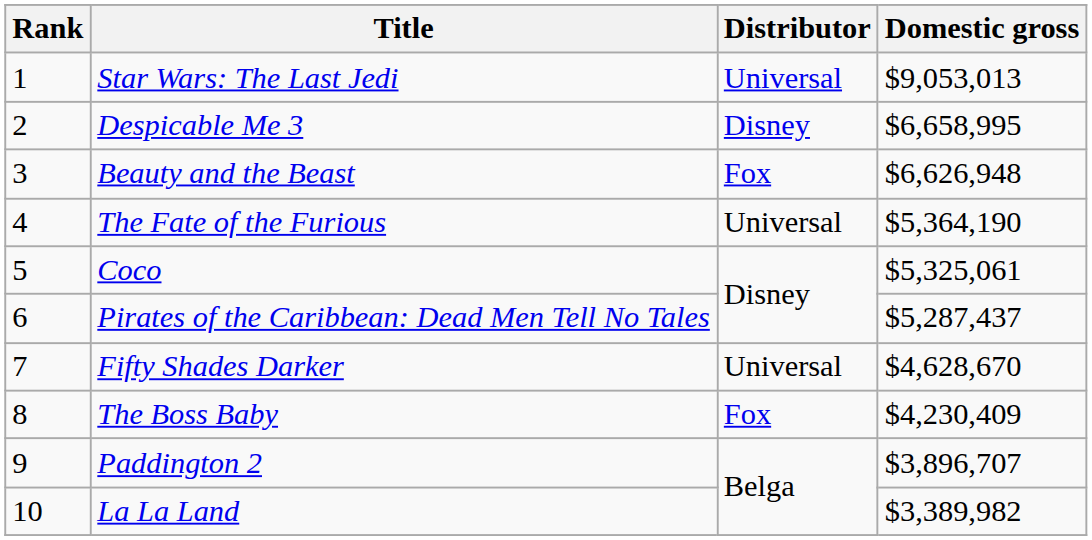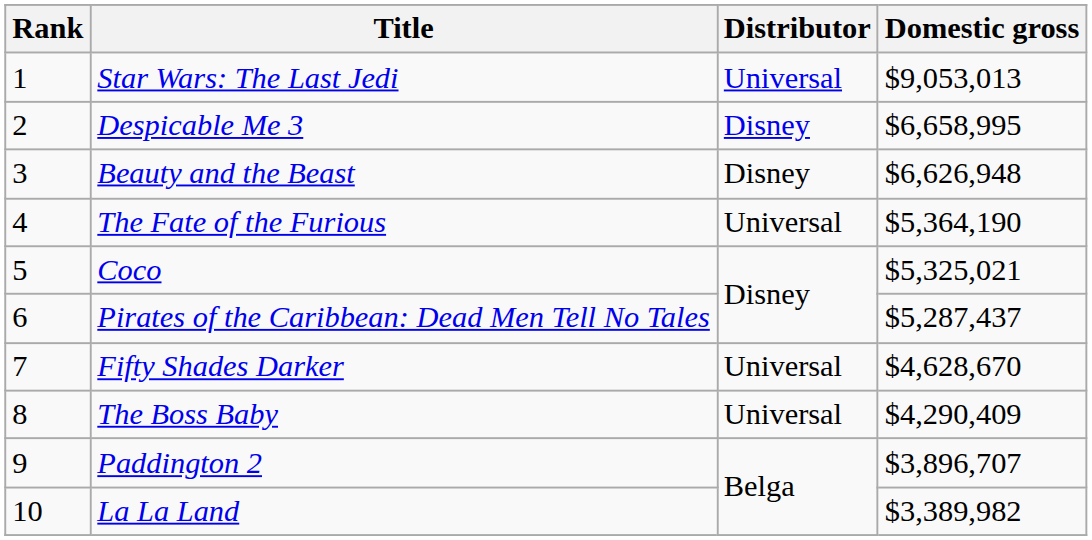Beauty and the Beast | Distributor: Fox -> Disney
Coco | Domestic gross: $5,325,061 -> $5,325,021
The Boss Baby | Distributor: Fox -> Universal
The Boss Baby | Domestic gross: $4,230,409 -> $4,290,409
